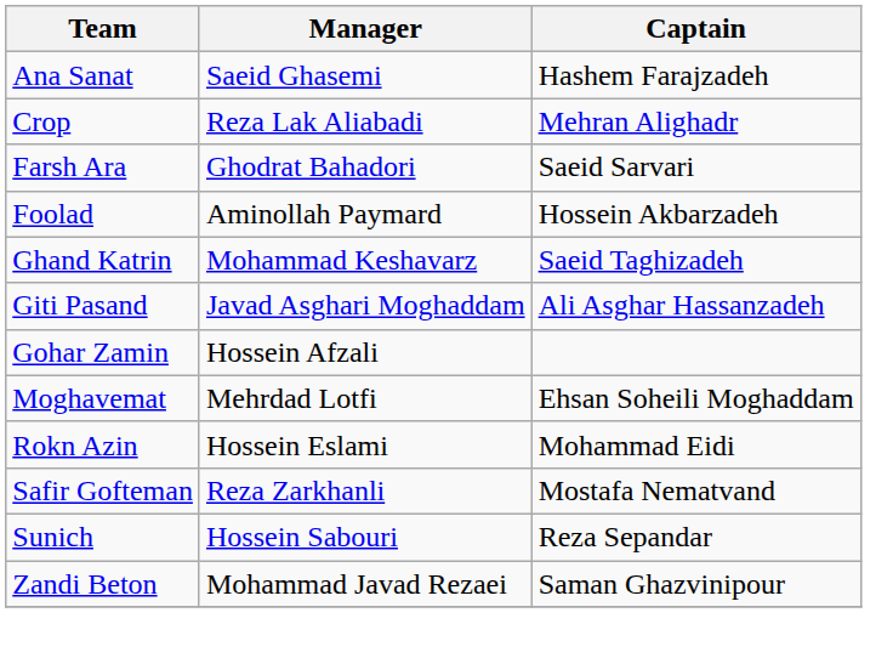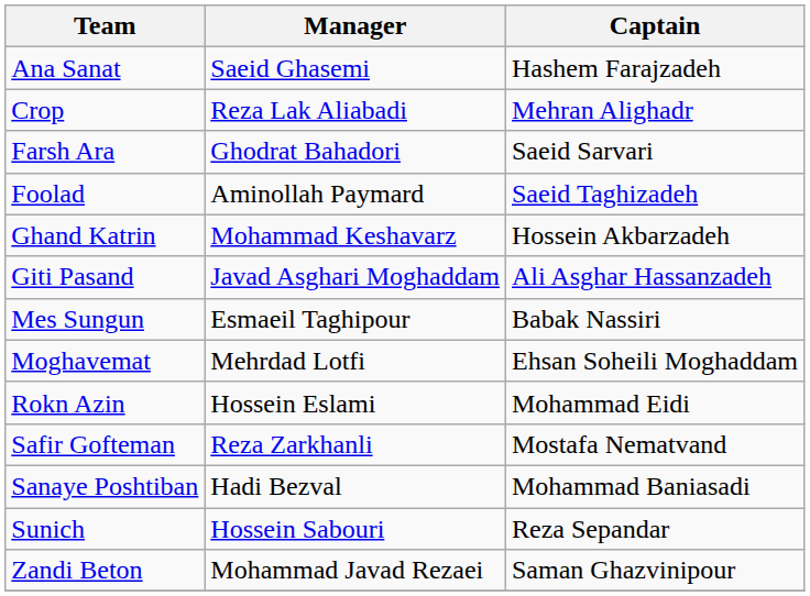Foolad | Captain: Hossein Akbarzadeh -> Saeid Taghizadeh
Ghand Katrin | Captain: Saeid Taghizadeh -> Hossein Akbarzadeh
- row: Gohar Zamin | Hossein Afzali
+ row: Mes Sungun | Esmaeil Taghipour | Babak Nassiri
+ row: Sanaye Poshtiban | Hadi Bezval | Mohammad Baniasadi
